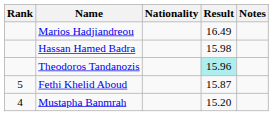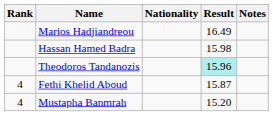Fethi Khelid Aboud | Rank: 5 -> 4
